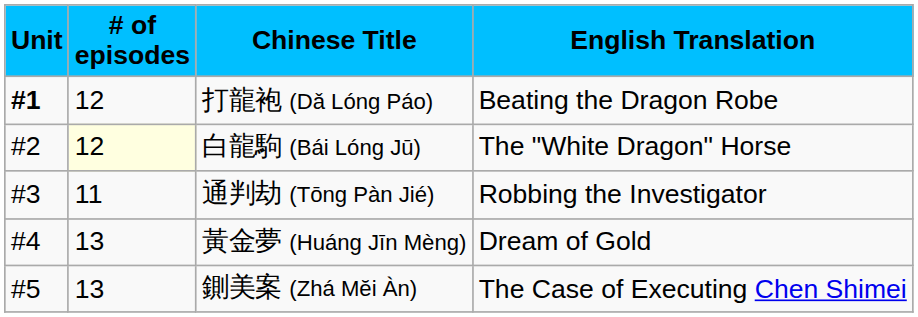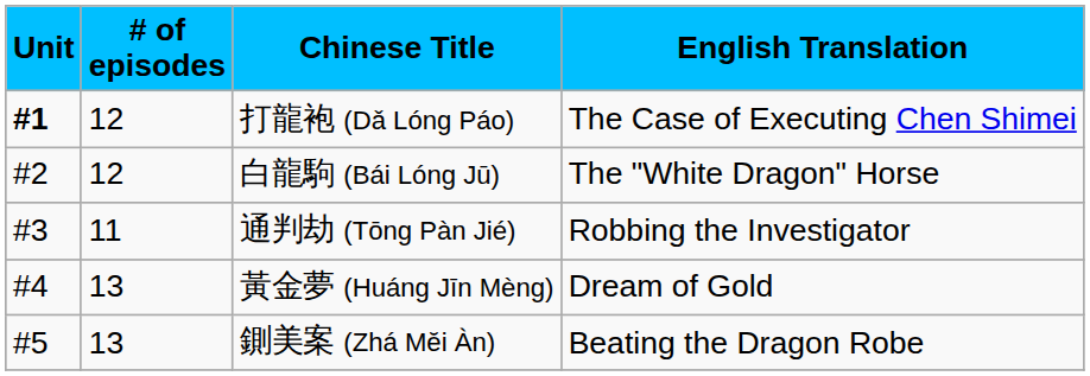打龍袍 (Dǎ Lóng Páo) | English Translation: Beating the Dragon Robe -> The Case of Executing Chen Shimei
白龍駒 (Bái Lóng Jū) | # of episodes: lightyellow background -> no background
鍘美案 (Zhá Mĕi Àn) | English Translation: The Case of Executing Chen Shimei -> Beating the Dragon Robe
